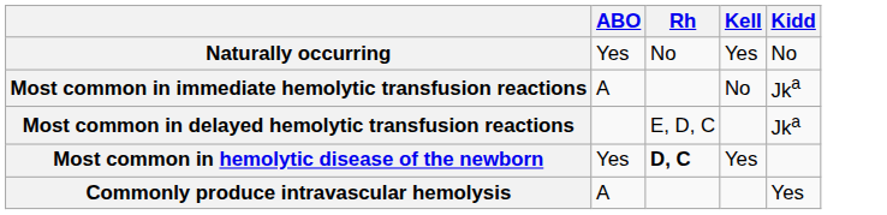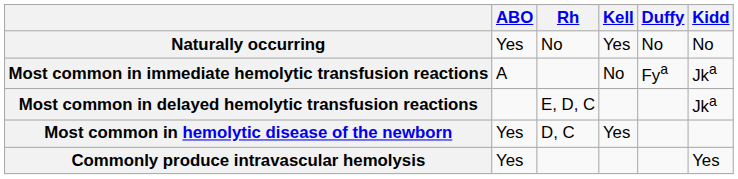+ column: Duffy | No | Fya
Most common in hemolytic disease of the newborn | Rh: bold -> normal
Commonly produce intravascular hemolysis | ABO: A -> Yes
